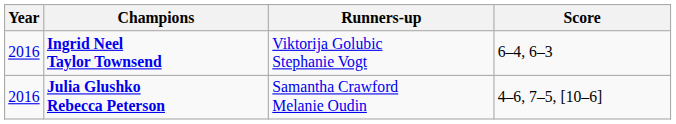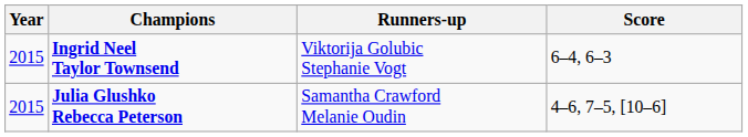Ingrid Neel Taylor Townsend | Year: 2016 -> 2015
Julia Glushko Rebecca Peterson | Year: 2016 -> 2015
